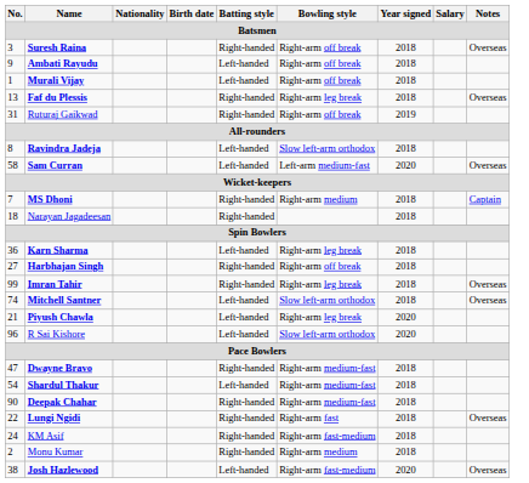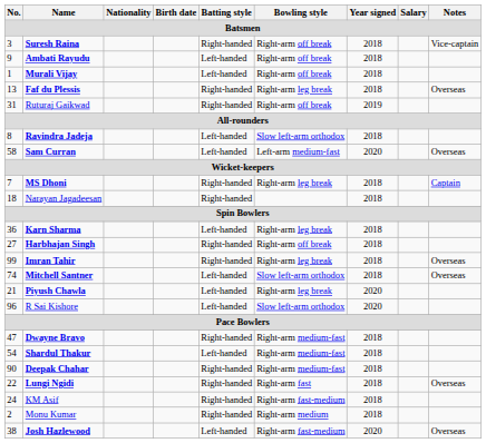Suresh Raina | Notes: Overseas -> Vice-captain
MS Dhoni | Bowling style: Right-arm medium -> Right-arm leg break
